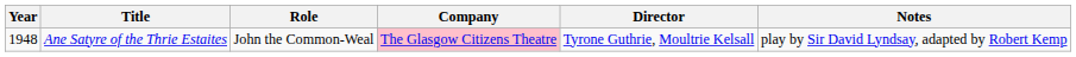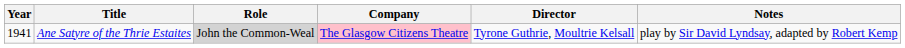Ane Satyre of the Thrie Estaites | Year: 1948 -> 1941
Ane Satyre of the Thrie Estaites | Role: no background -> lightgrey background
